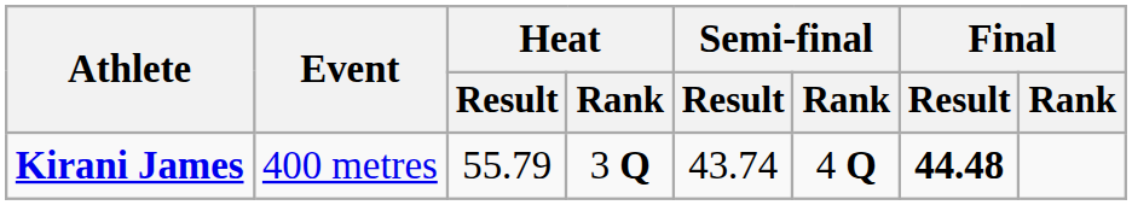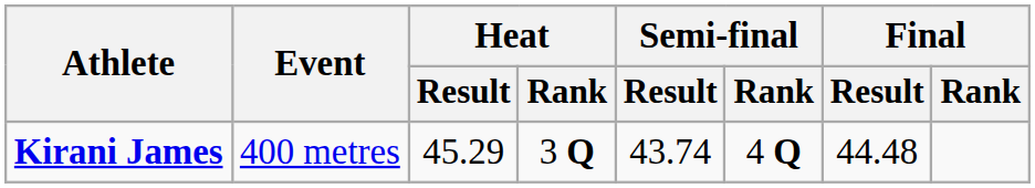Kirani James | Heat / Result: 55.79 -> 45.29
Kirani James | Final / Result: bold -> normal
